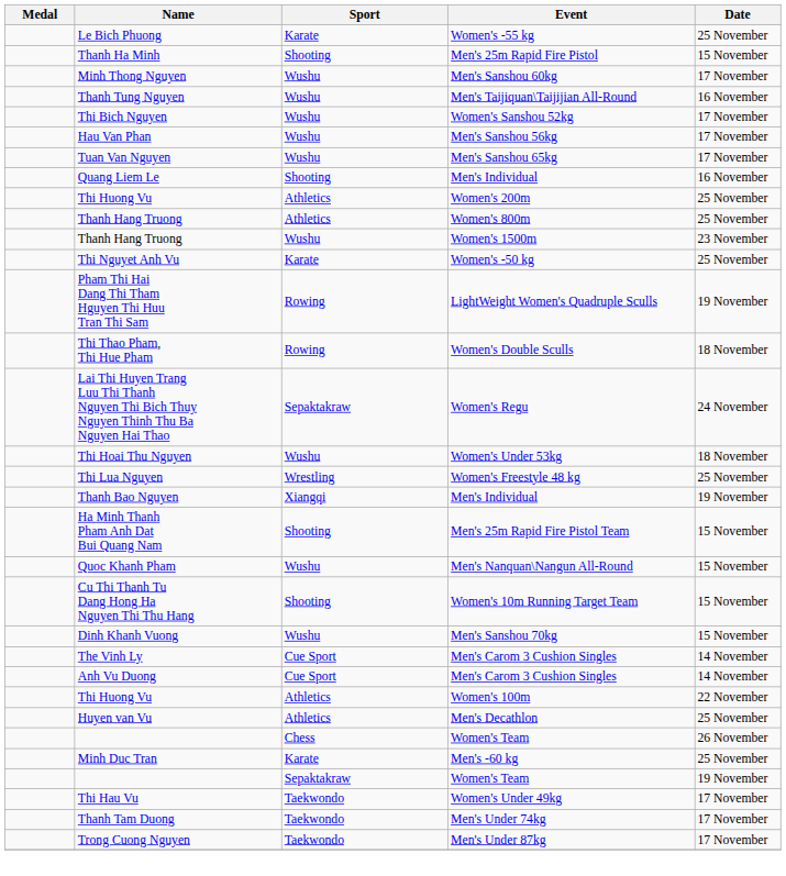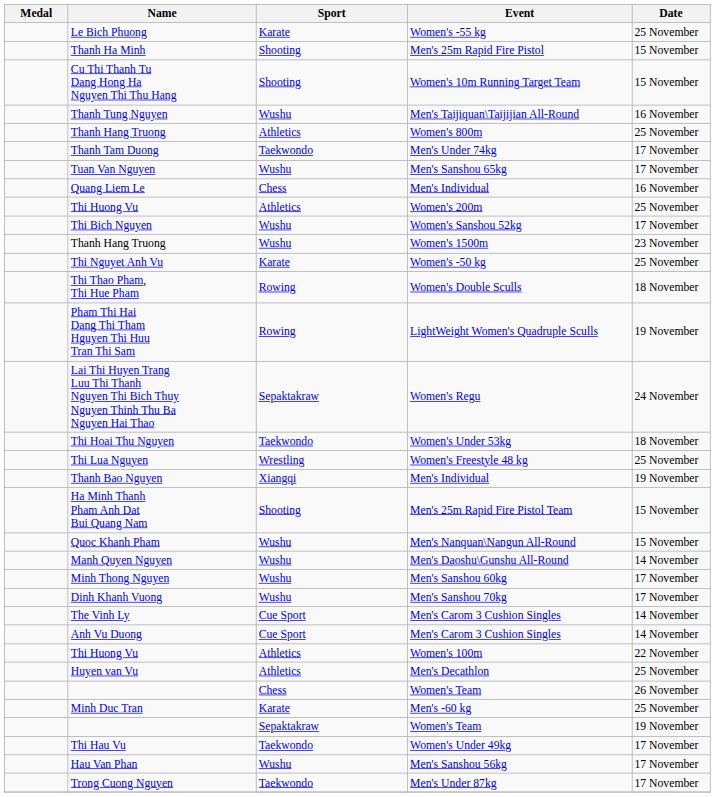rows swapped: Cu Thi Thanh Tu Dang Hong Ha Nguyen Thi Thu Hang <-> Minh Thong Nguyen
rows swapped: Thi Bich Nguyen <-> Thanh Hang Truong / Women's 800m
rows swapped: Hau Van Phan <-> Thanh Tam Duong
Quang Liem Le | Sport: Shooting -> Chess
rows swapped: Pham Thi Hai Dang Thi Tham Hguyen Thi Huu Tran Thi Sam <-> Thi Thao Pham, Thi Hue Pham
Thi Hoai Thu Nguyen | Sport: Wushu -> Taekwondo
+ row: Manh Quyen Nguyen | Wushu | Men's Daoshu\Gunshu All-Round | 14 November
Dinh Khanh Vuong | Date: 15 November -> 17 November
